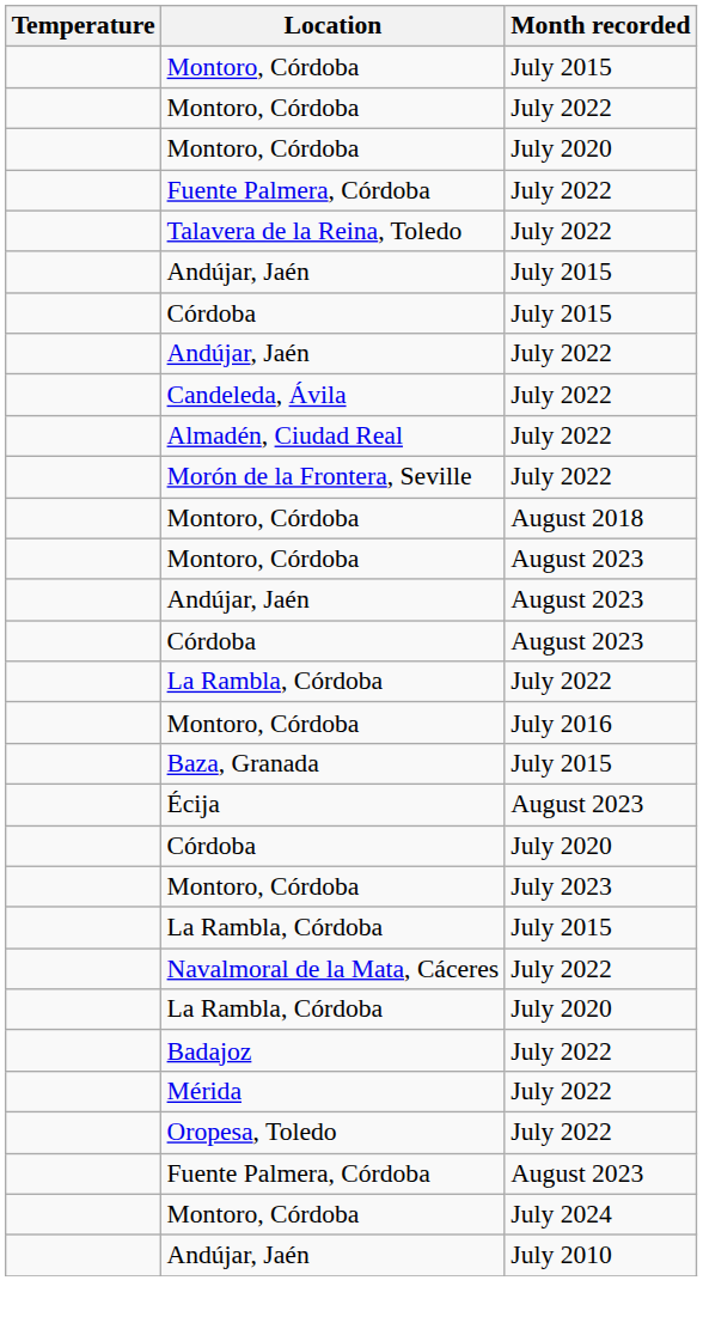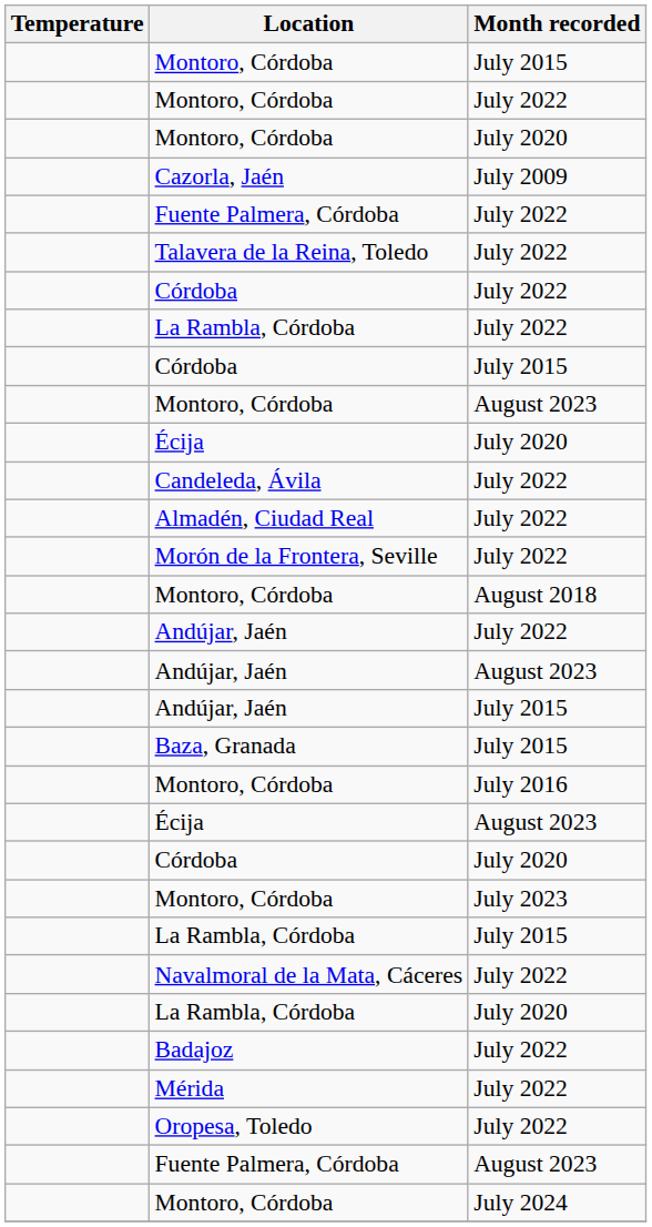+ row: Cazorla, Jaén | July 2009
+ row: Córdoba | July 2022
rows swapped: La Rambla, Córdoba / July 2022 <-> Andújar, Jaén / July 2015
rows swapped: Andújar, Jaén / July 2022 <-> Montoro, Córdoba / August 2023
+ row: Écija | July 2020
- row: Córdoba | August 2023
rows swapped: Montoro, Córdoba / July 2016 <-> Baza, Granada
- row: Andújar, Jaén | July 2010
